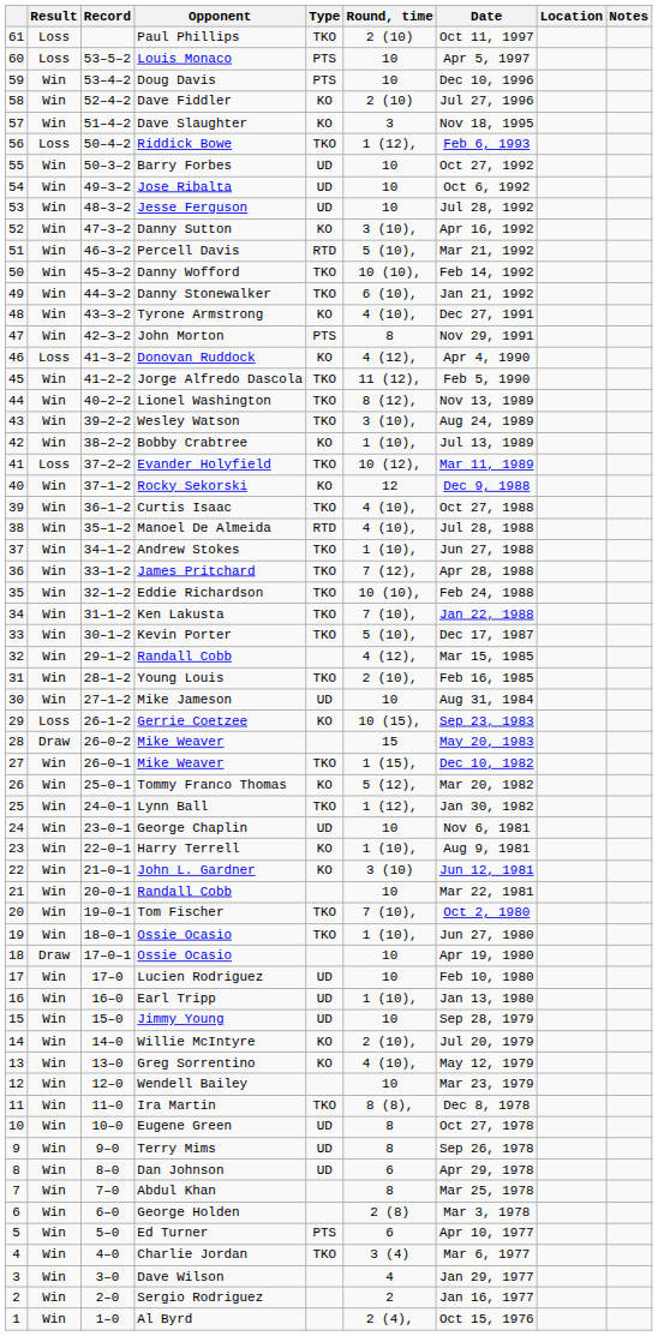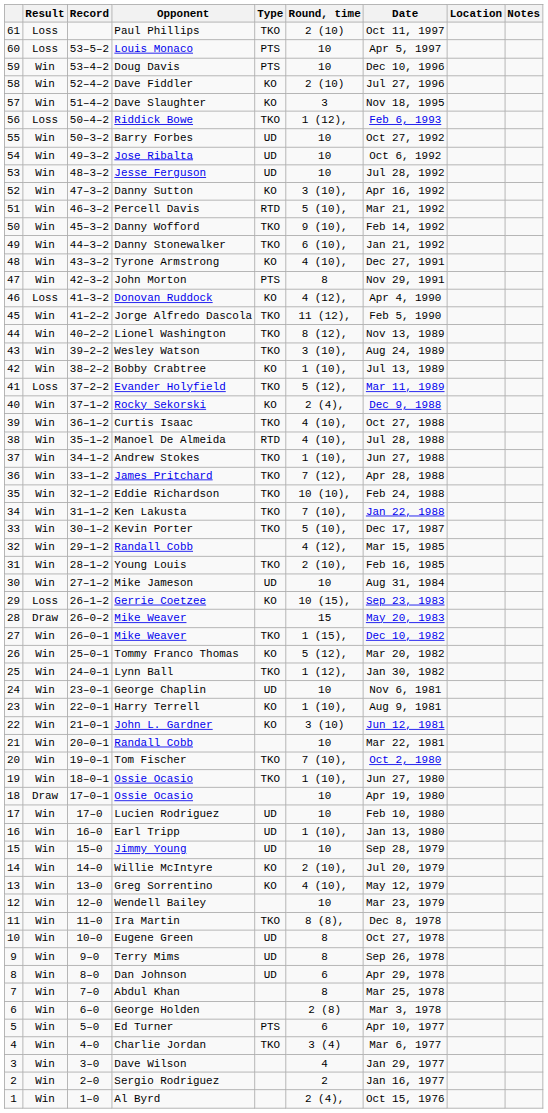Danny Wofford | Round, time: 10 (10), -> 9 (10),
Evander Holyfield | Round, time: 10 (12), -> 5 (12),
Rocky Sekorski | Round, time: 12 -> 2 (4),
